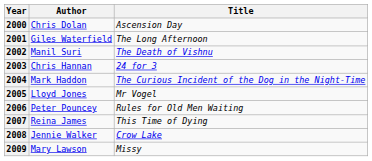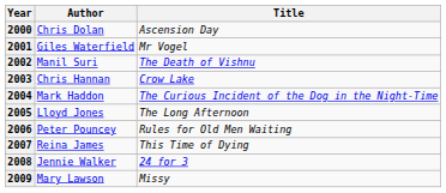2001 | Title: The Long Afternoon -> Mr Vogel
2003 | Title: 24 for 3 -> Crow Lake
2005 | Title: Mr Vogel -> The Long Afternoon
2008 | Title: Crow Lake -> 24 for 3
